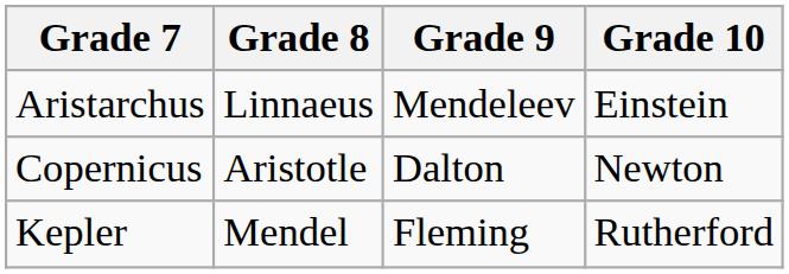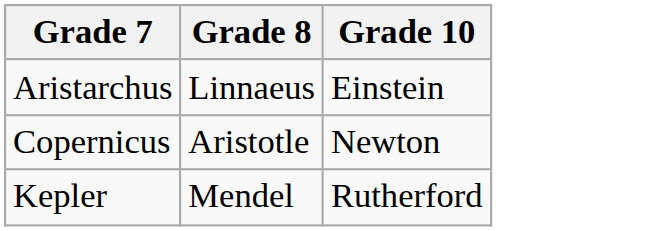- column: Grade 9 | Mendeleev | Dalton | Fleming
